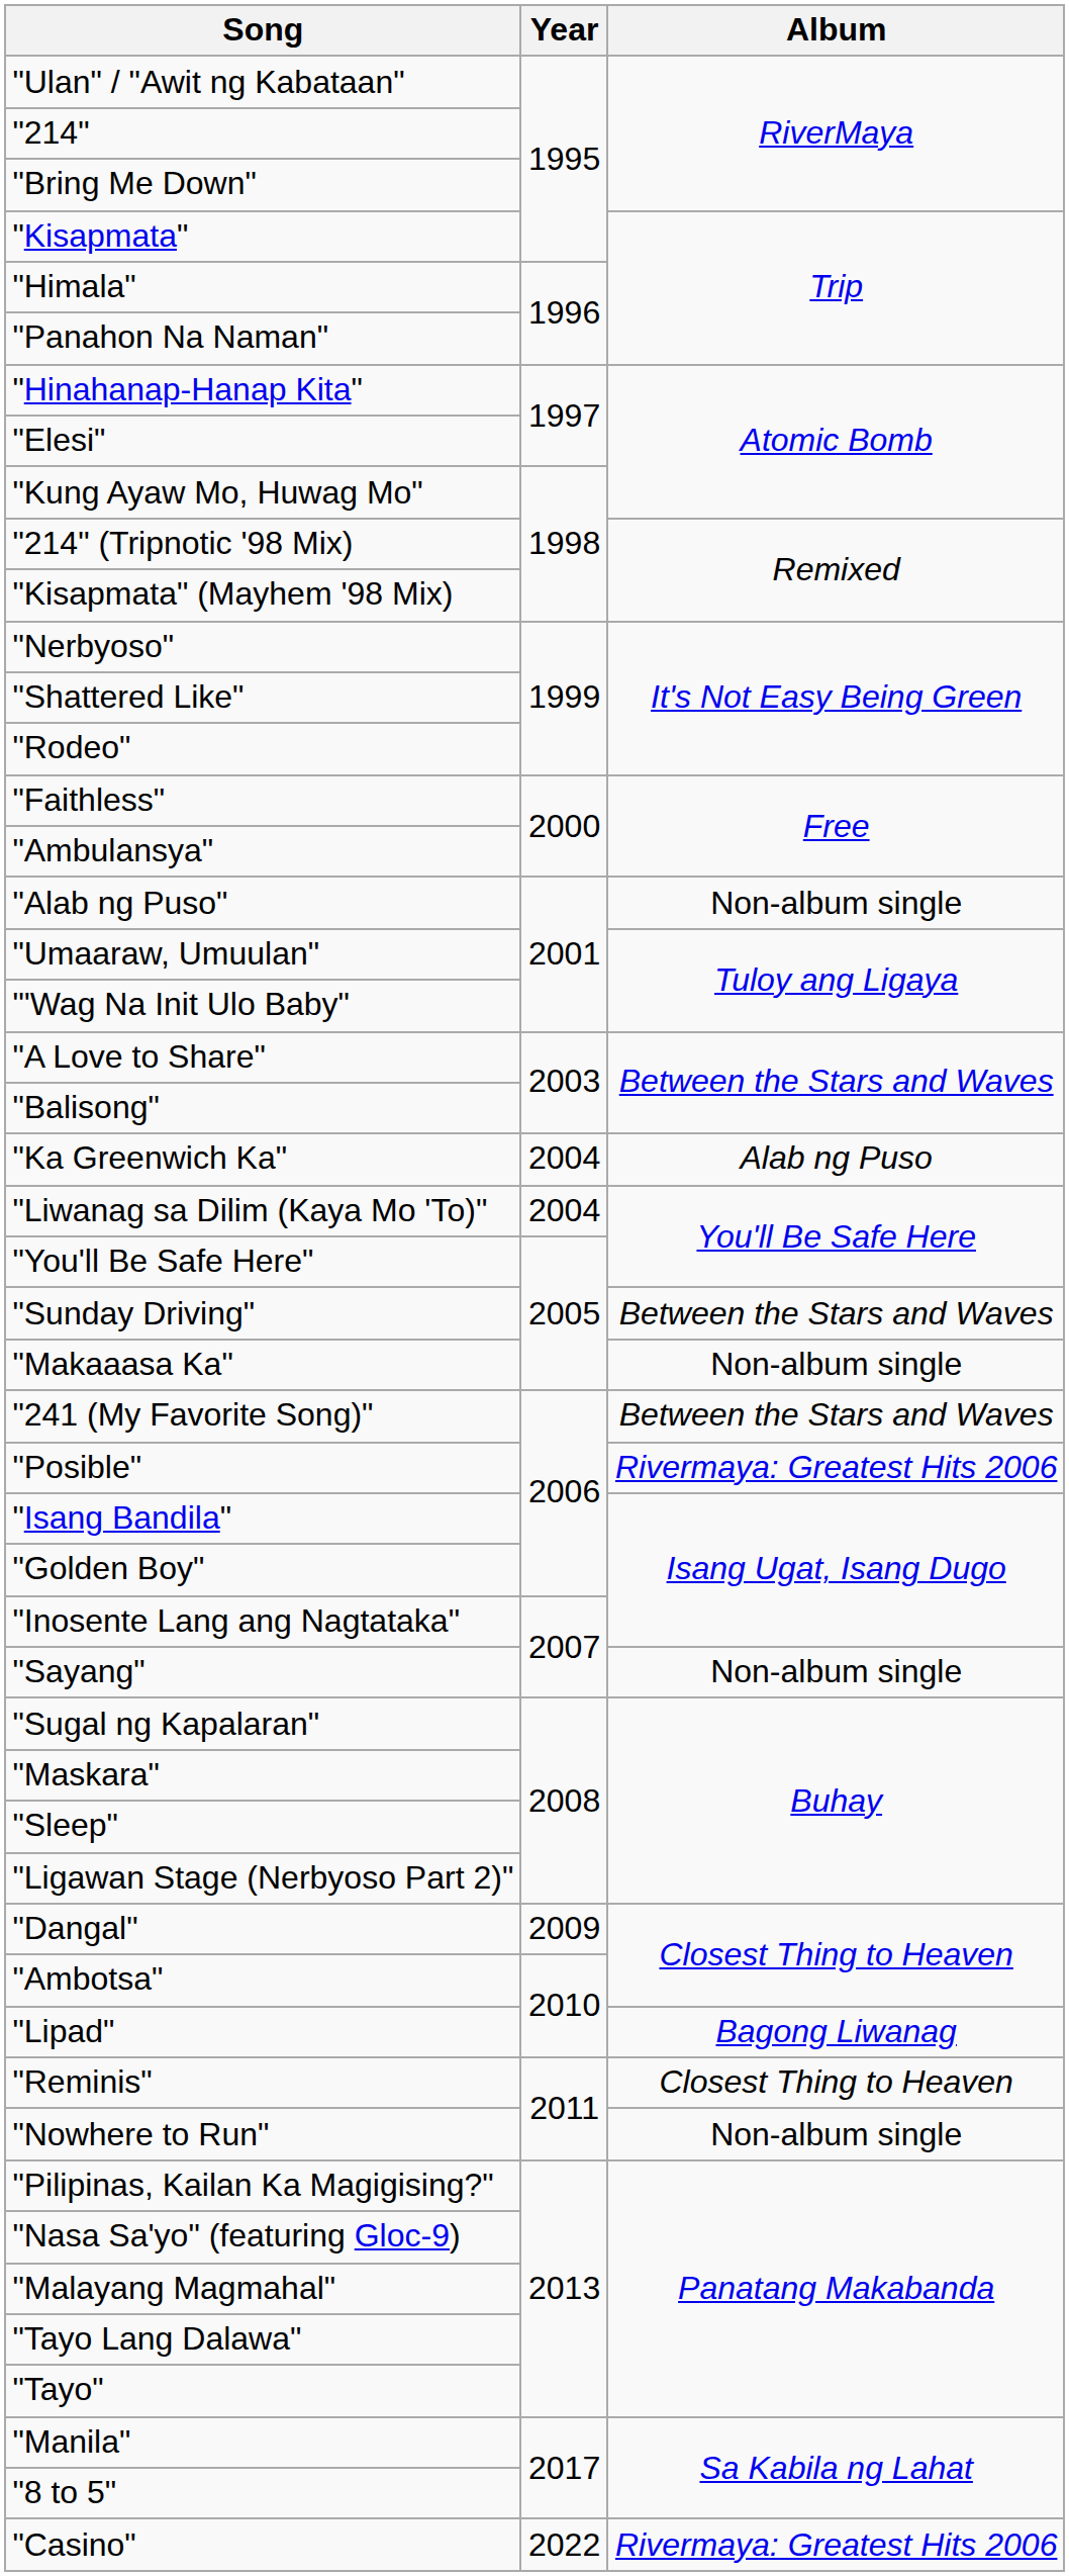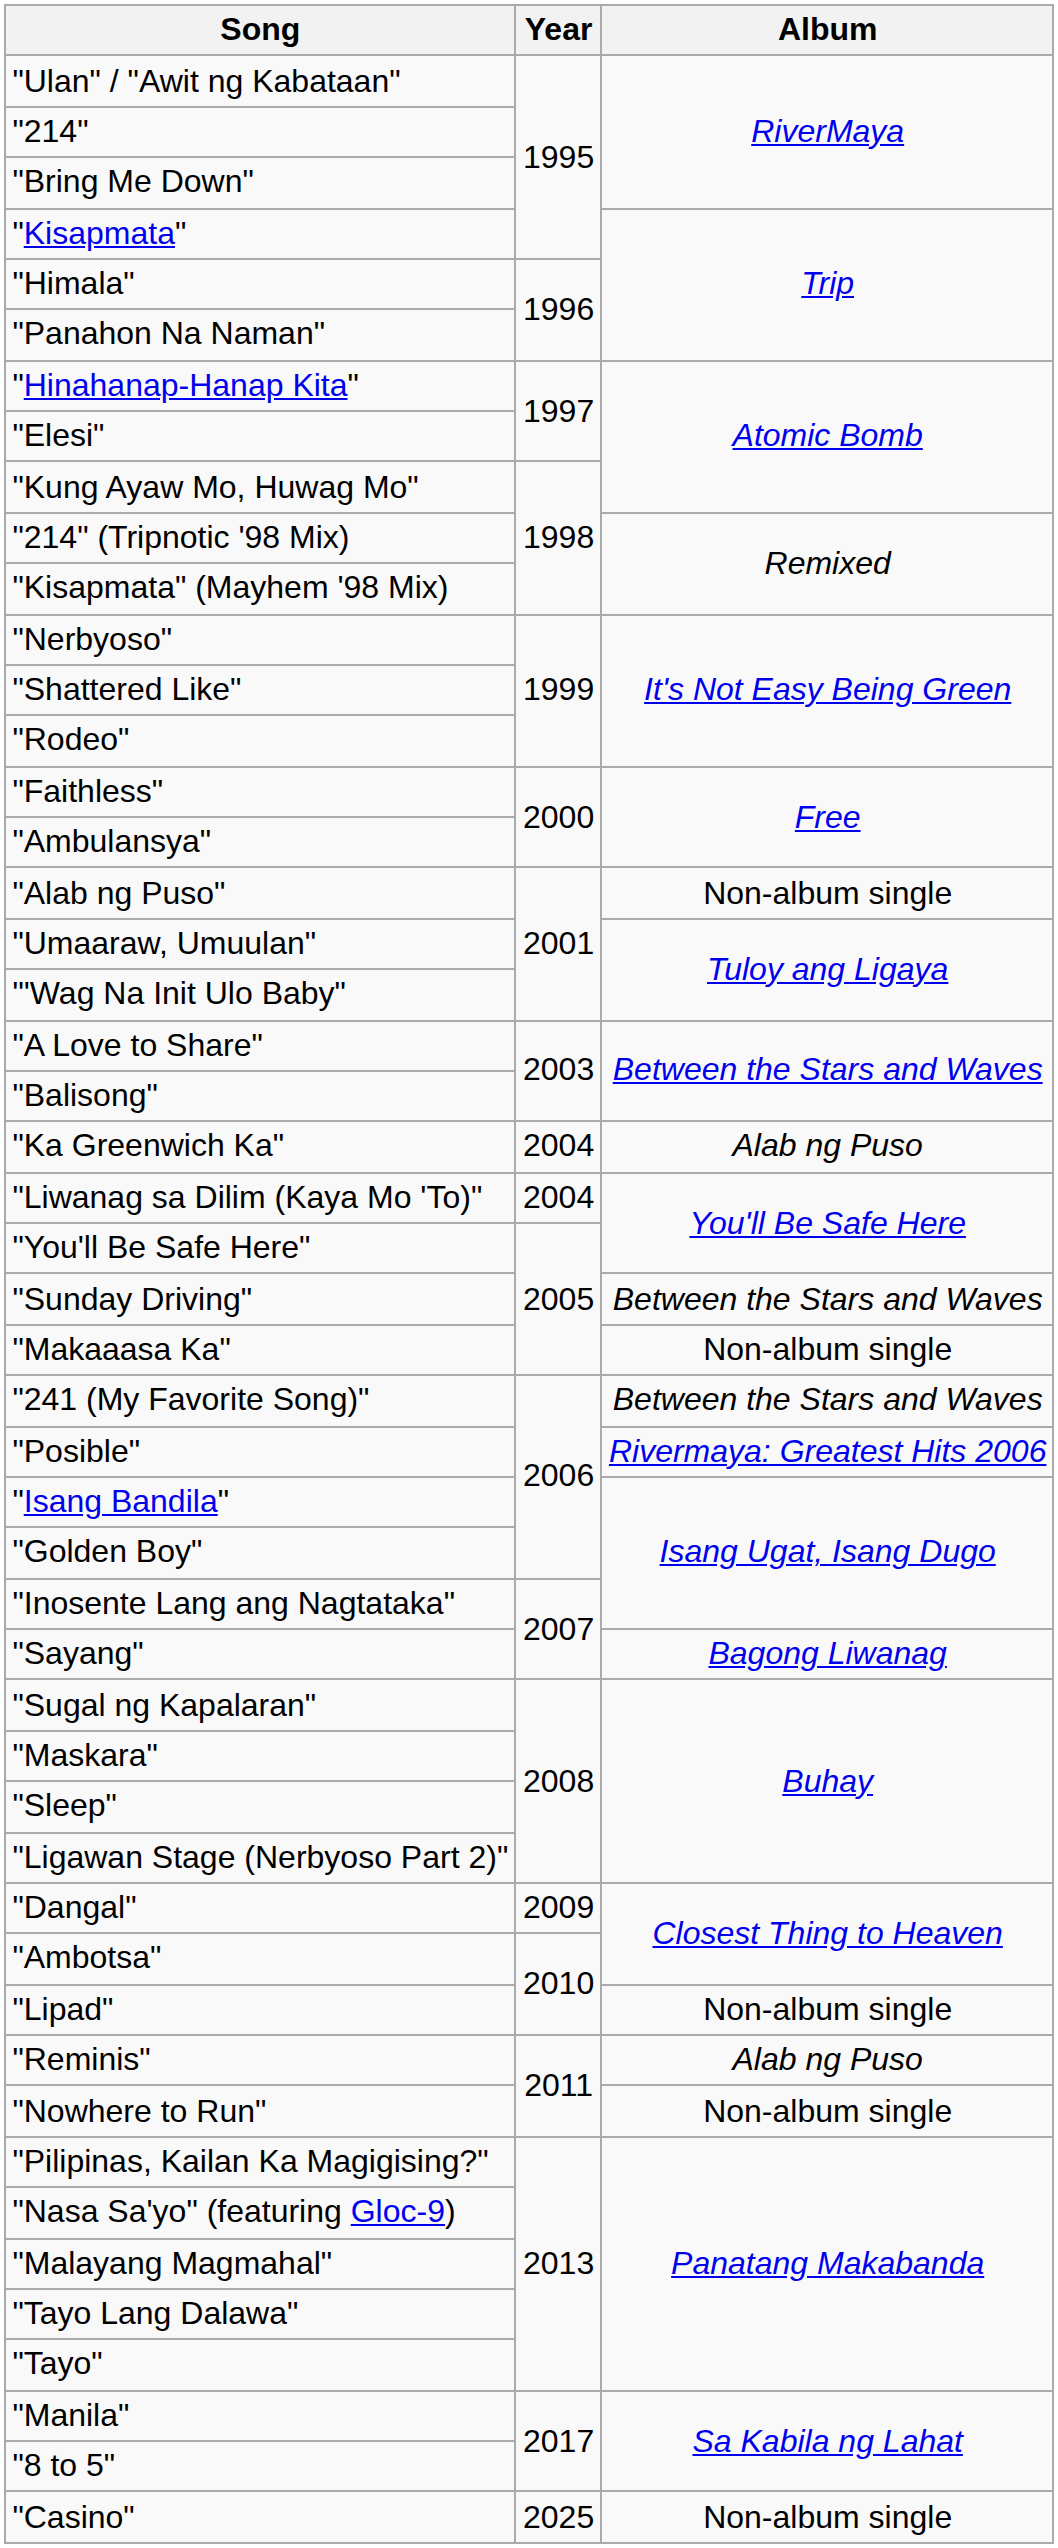"Sayang" | Album: Non-album single -> Bagong Liwanag
"Lipad" | Album: Bagong Liwanag -> Non-album single
"Reminis" | Album: Closest Thing to Heaven -> Alab ng Puso
"Casino" | Year: 2022 -> 2025
"Casino" | Album: Rivermaya: Greatest Hits 2006 -> Non-album single
